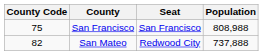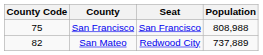San Mateo | Population: 737,888 -> 737,889
